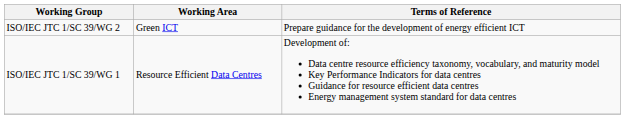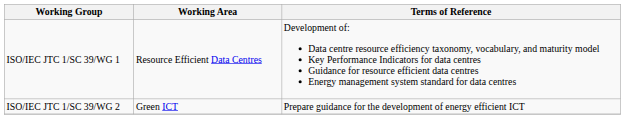rows swapped: ISO/IEC JTC 1/SC 39/WG 1 <-> ISO/IEC JTC 1/SC 39/WG 2
